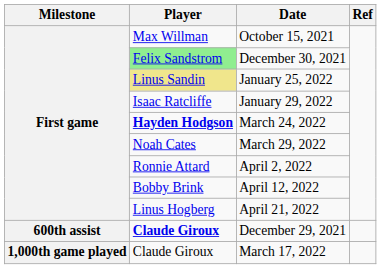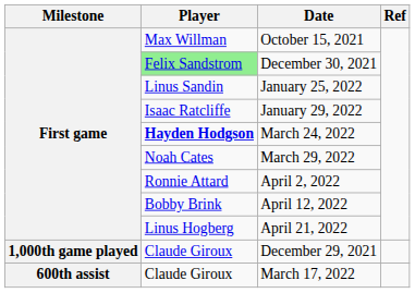January 25, 2022 | Player: khaki background -> no background
December 29, 2021 | Milestone: 600th assist -> 1,000th game played
December 29, 2021 | Player: bold -> normal
March 17, 2022 | Milestone: 1,000th game played -> 600th assist
